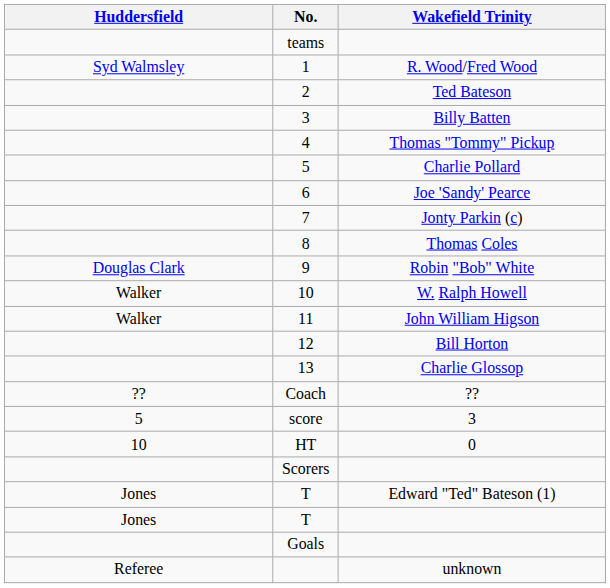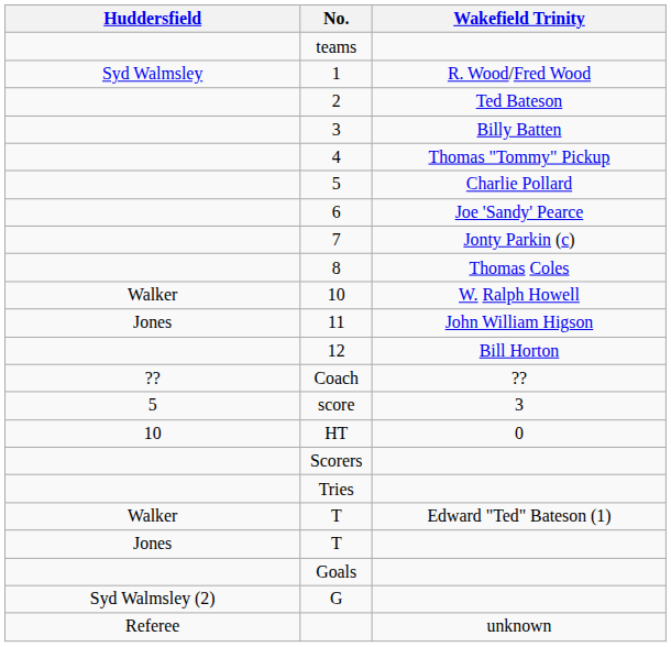- row: Douglas Clark | 9 | Robin "Bob" White
11 | Huddersfield: Walker -> Jones
- row: 13 | Charlie Glossop
+ row: Tries
T / Edward "Ted" Bateson (1) | Huddersfield: Jones -> Walker
+ row: Syd Walmsley (2) | G
